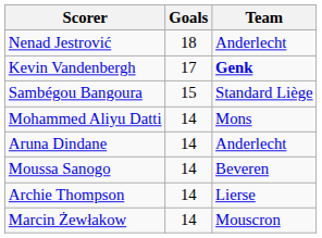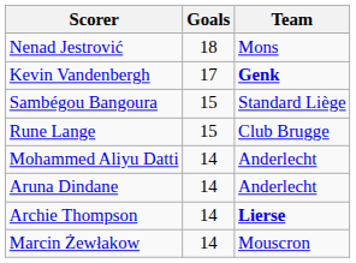Nenad Jestrović | Team: Anderlecht -> Mons
+ row: Rune Lange | 15 | Club Brugge
Mohammed Aliyu Datti | Team: Mons -> Anderlecht
- row: Moussa Sanogo | 14 | Beveren
Archie Thompson | Team: normal -> bold
